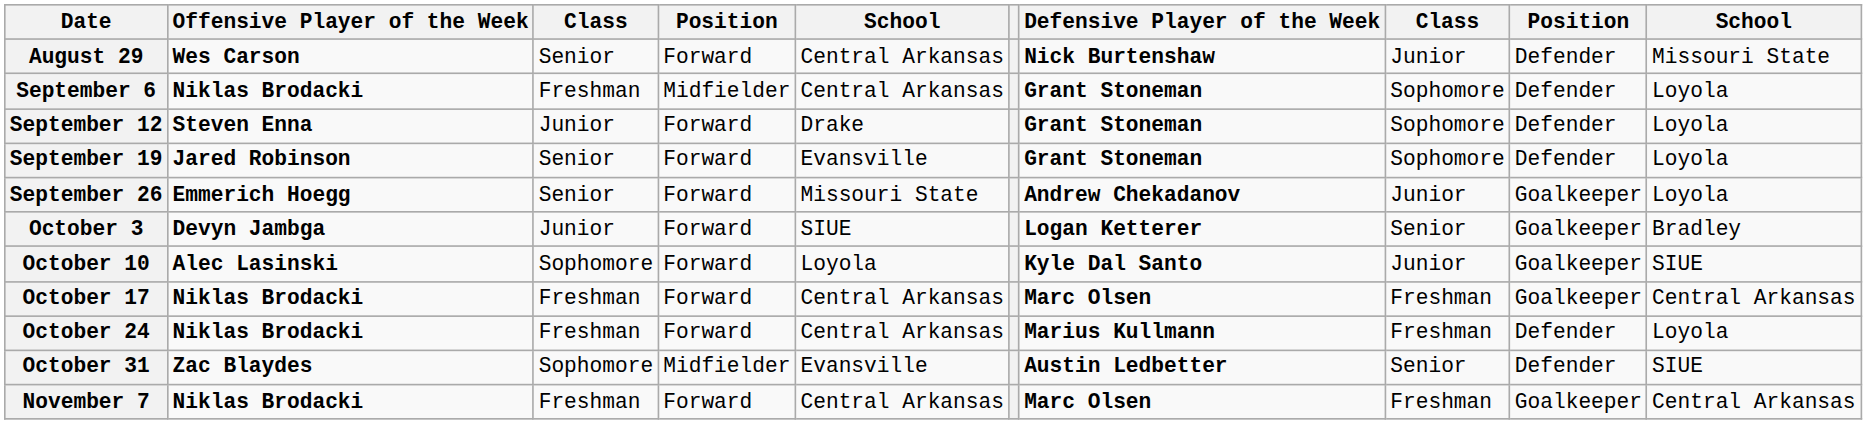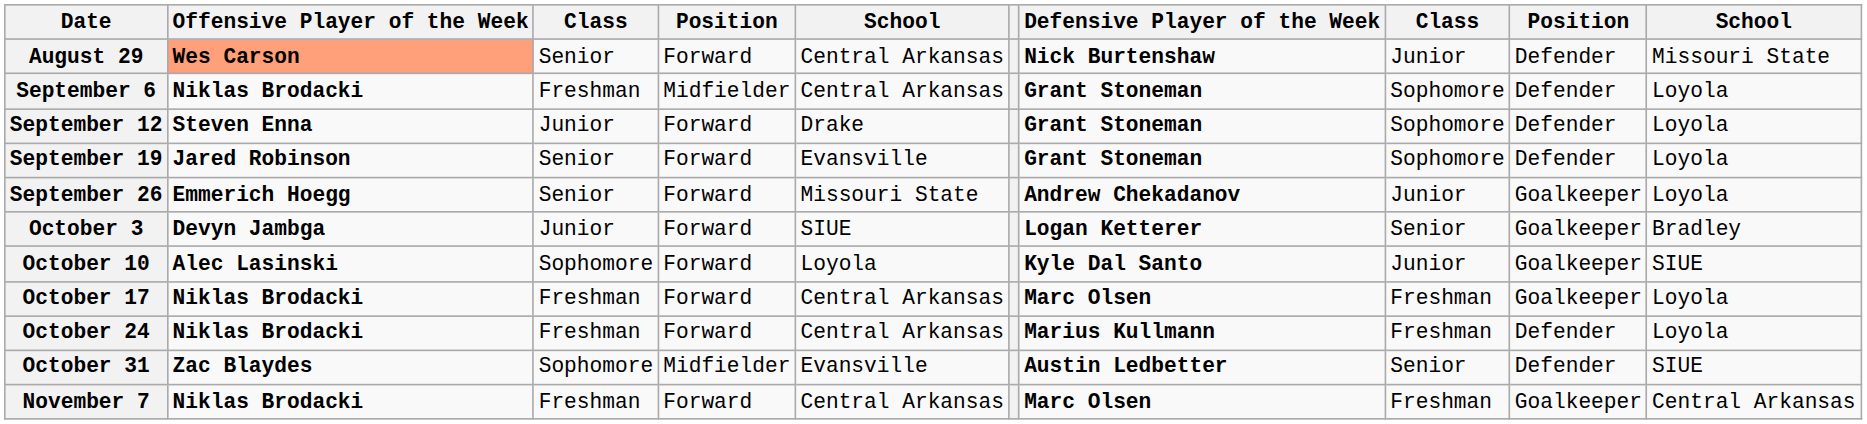August 29 | Offensive Player of the Week: no background -> lightsalmon background
October 17 | column 10: Central Arkansas -> Loyola
